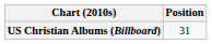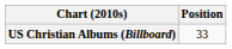US Christian Albums (Billboard) | Position: 31 -> 33
